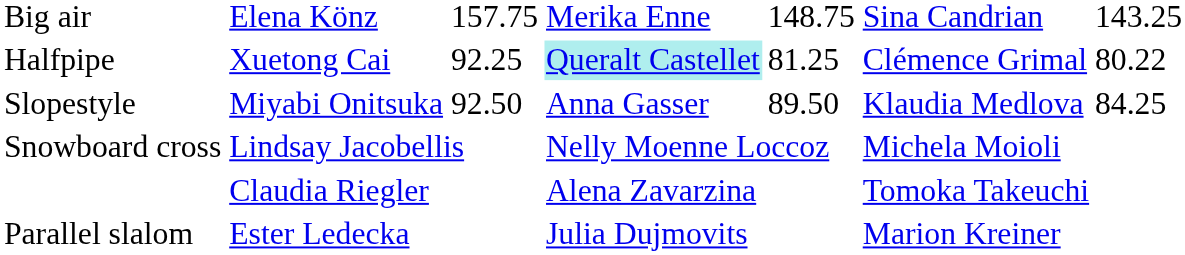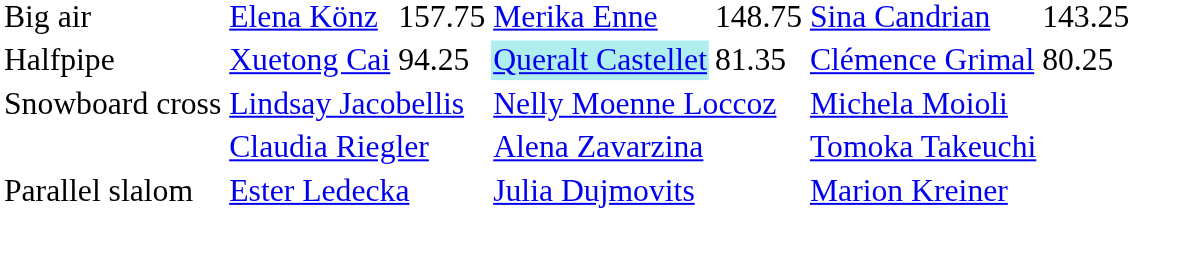Halfpipe | column 3: 92.25 -> 94.25
Halfpipe | column 5: 81.25 -> 81.35
Halfpipe | column 7: 80.22 -> 80.25
- row: Slopestyle | Miyabi Onitsuka | 92.50 | Anna Gasser | 89.50 | Klaudia Medlova | 84.25
